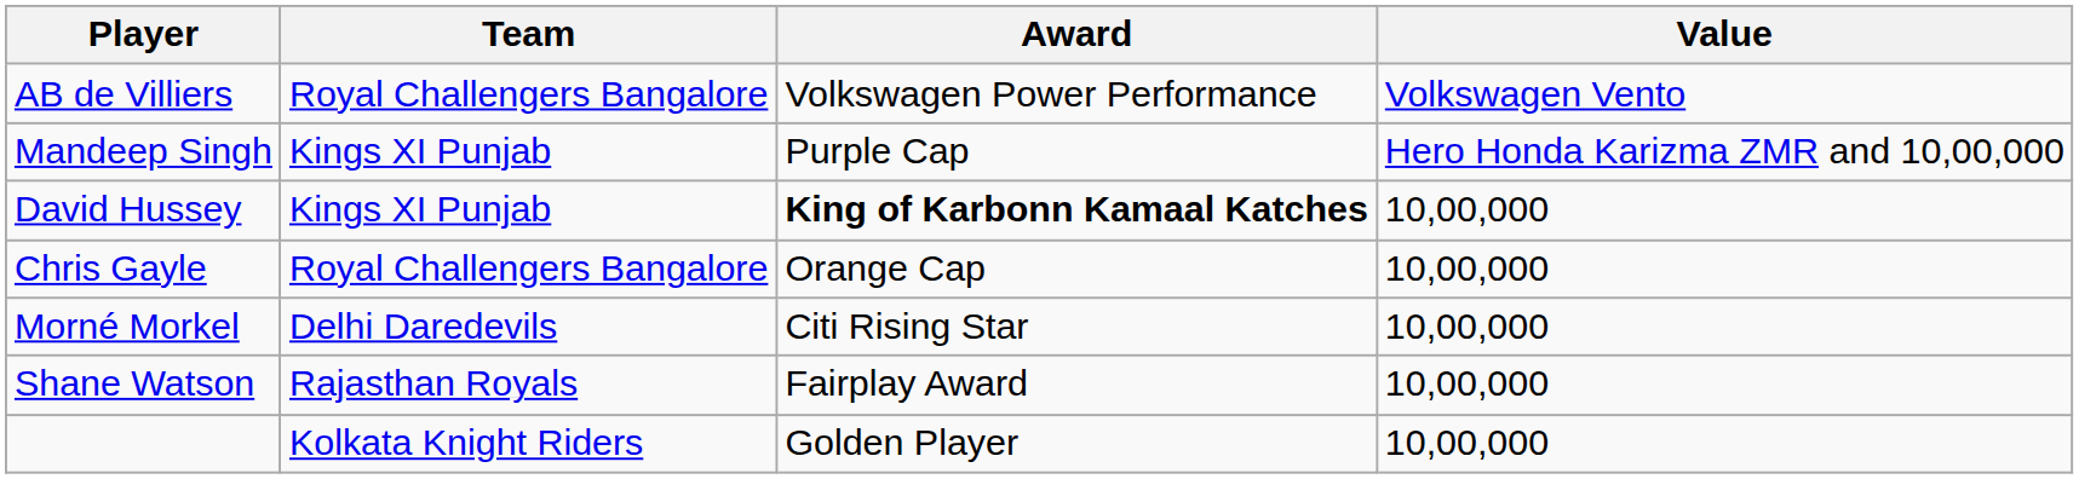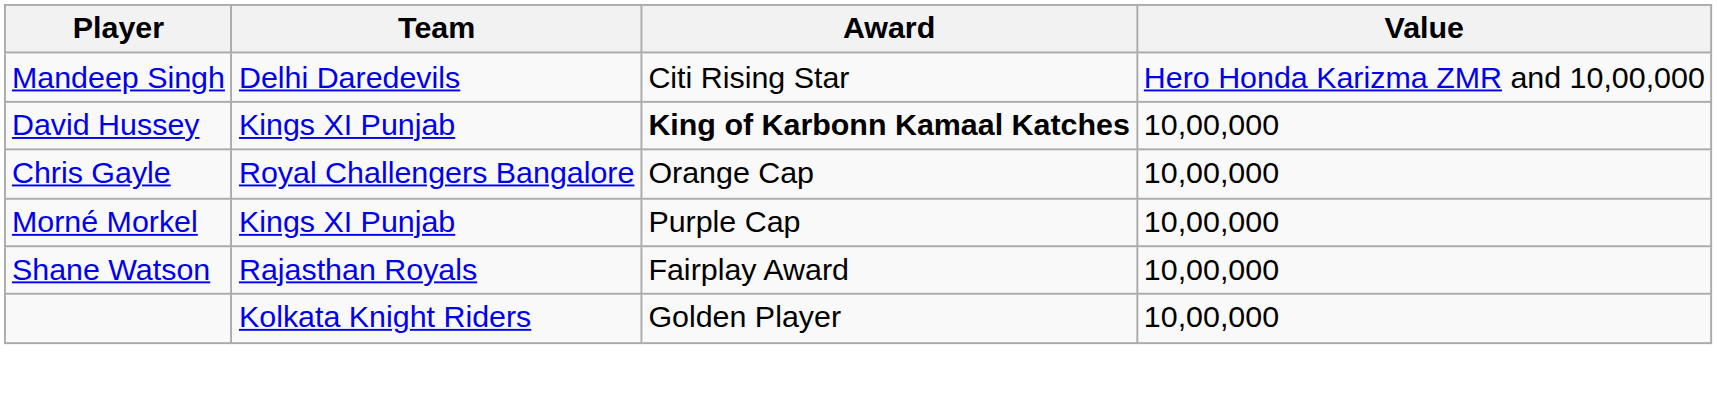- row: AB de Villiers | Royal Challengers Bangalore | Volkswagen Power Performance | Volkswagen Vento
Mandeep Singh | Team: Kings XI Punjab -> Delhi Daredevils
Mandeep Singh | Award: Purple Cap -> Citi Rising Star
Morné Morkel | Team: Delhi Daredevils -> Kings XI Punjab
Morné Morkel | Award: Citi Rising Star -> Purple Cap
